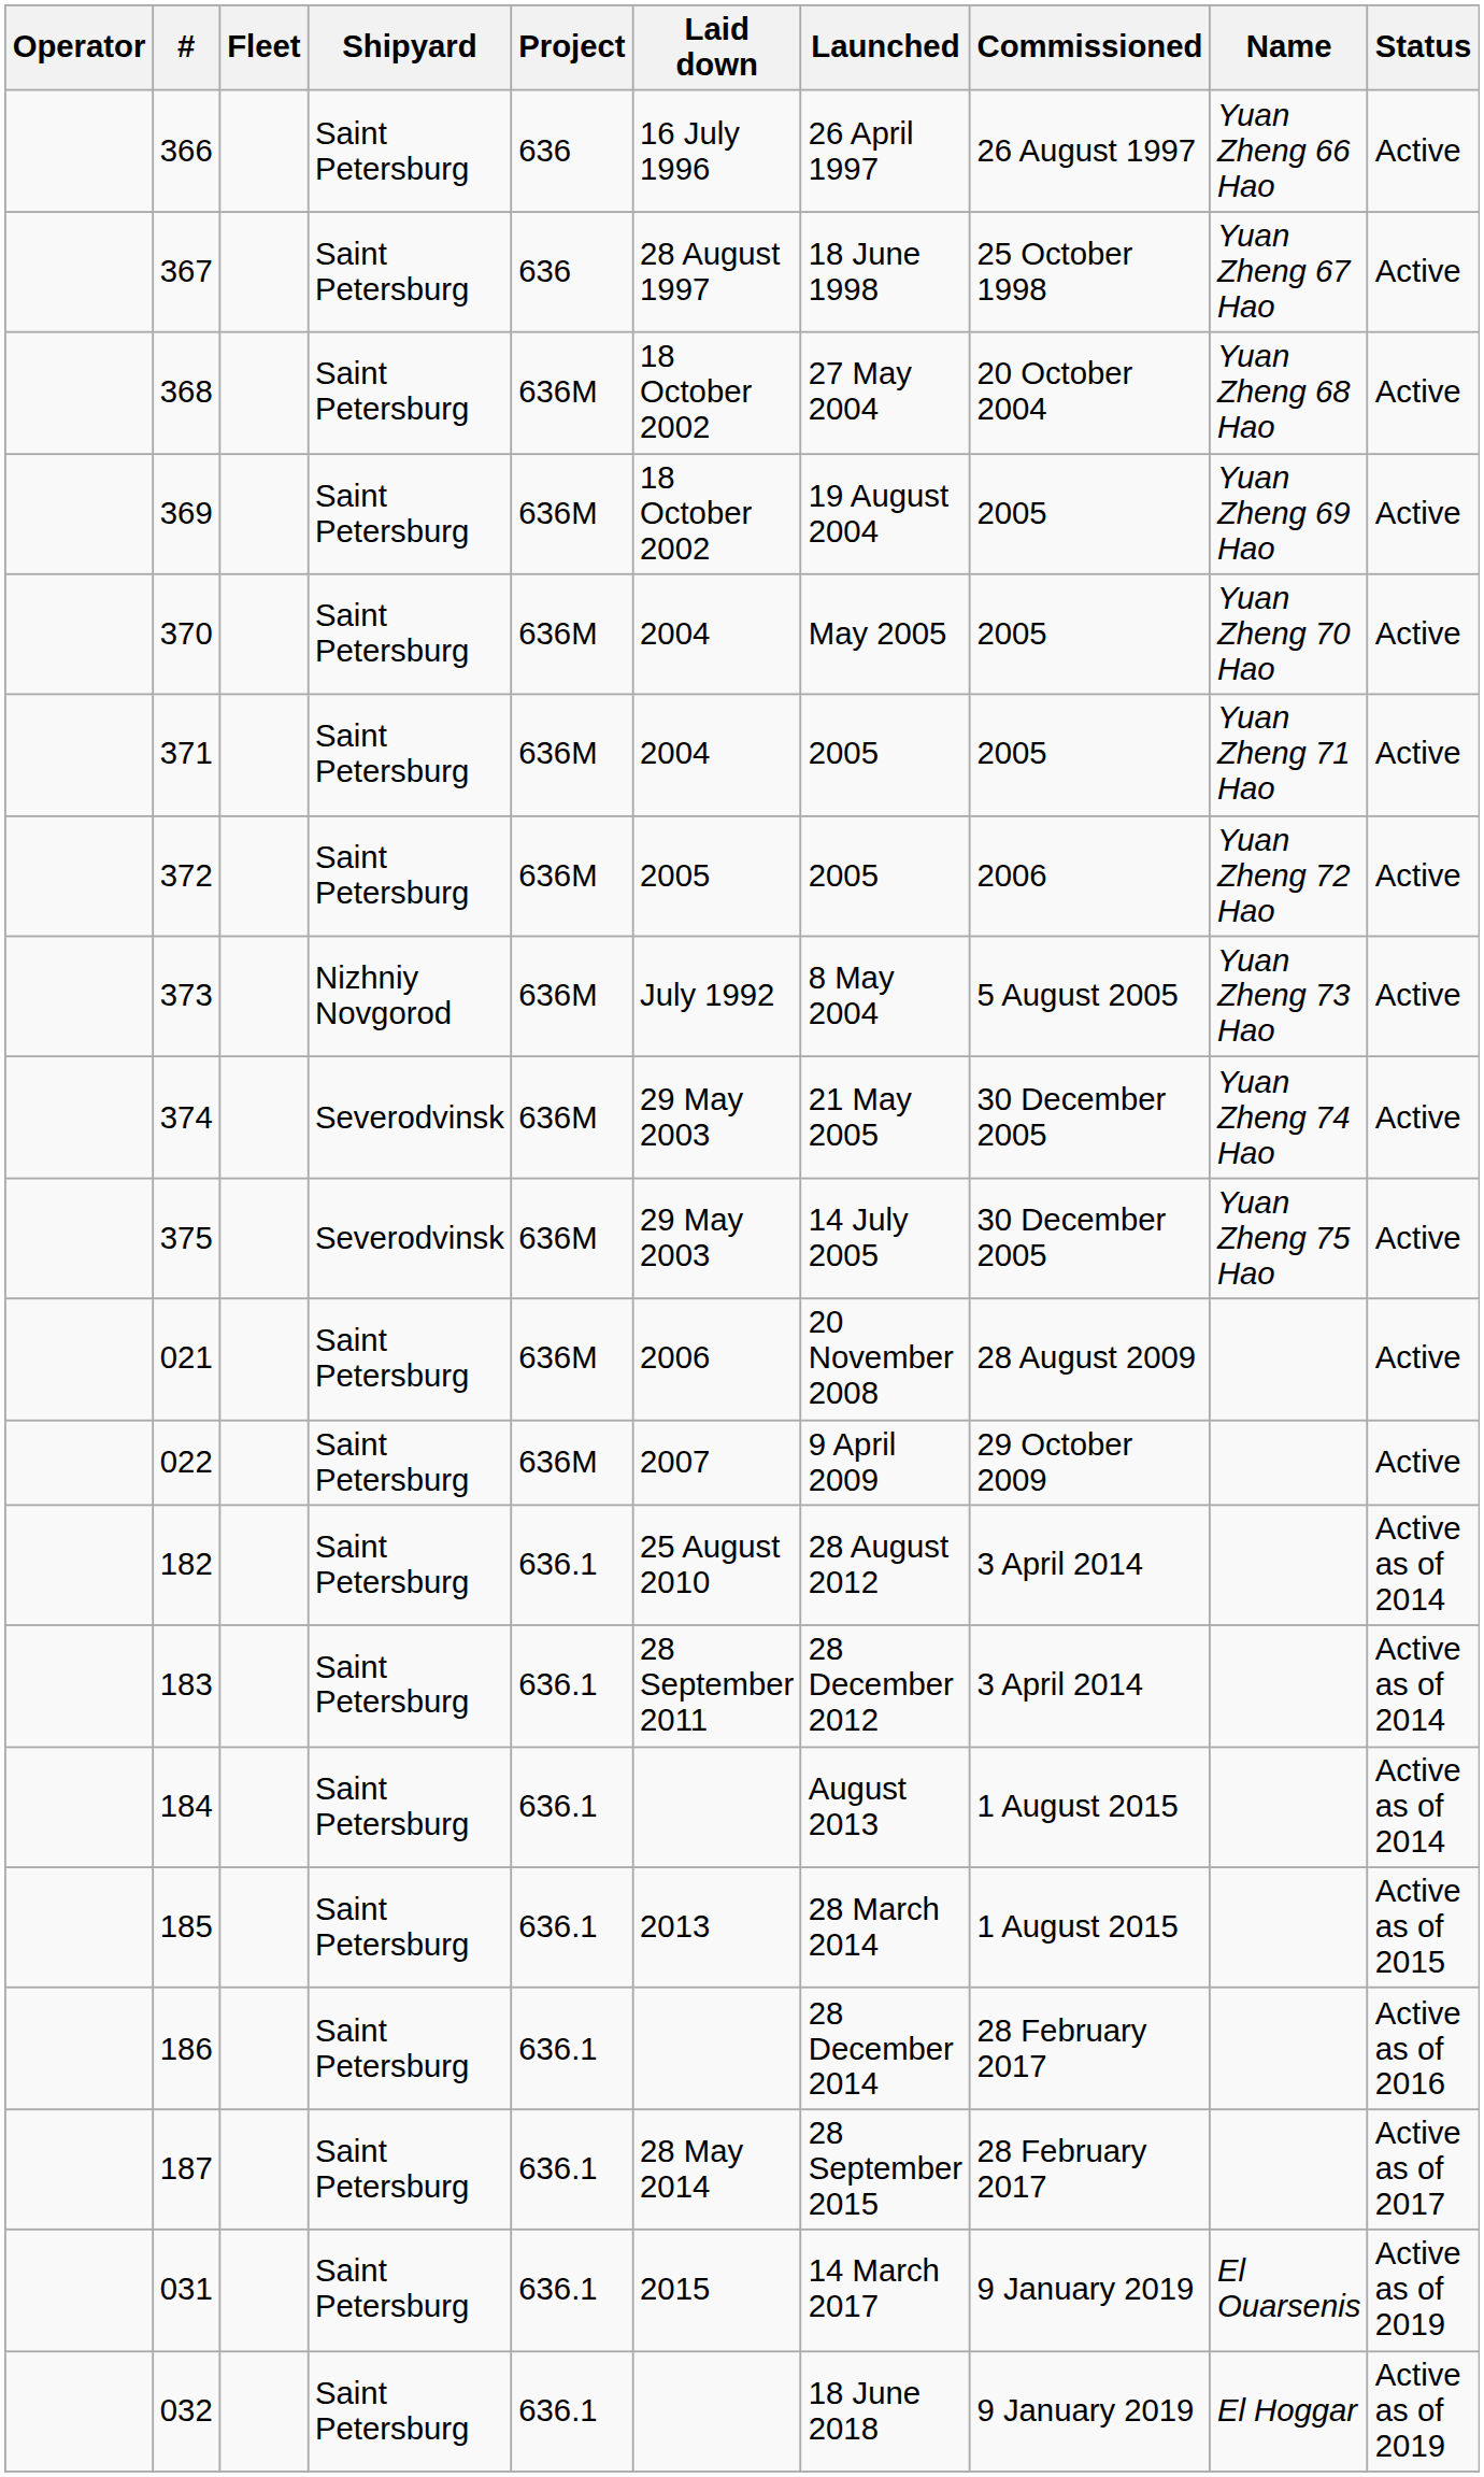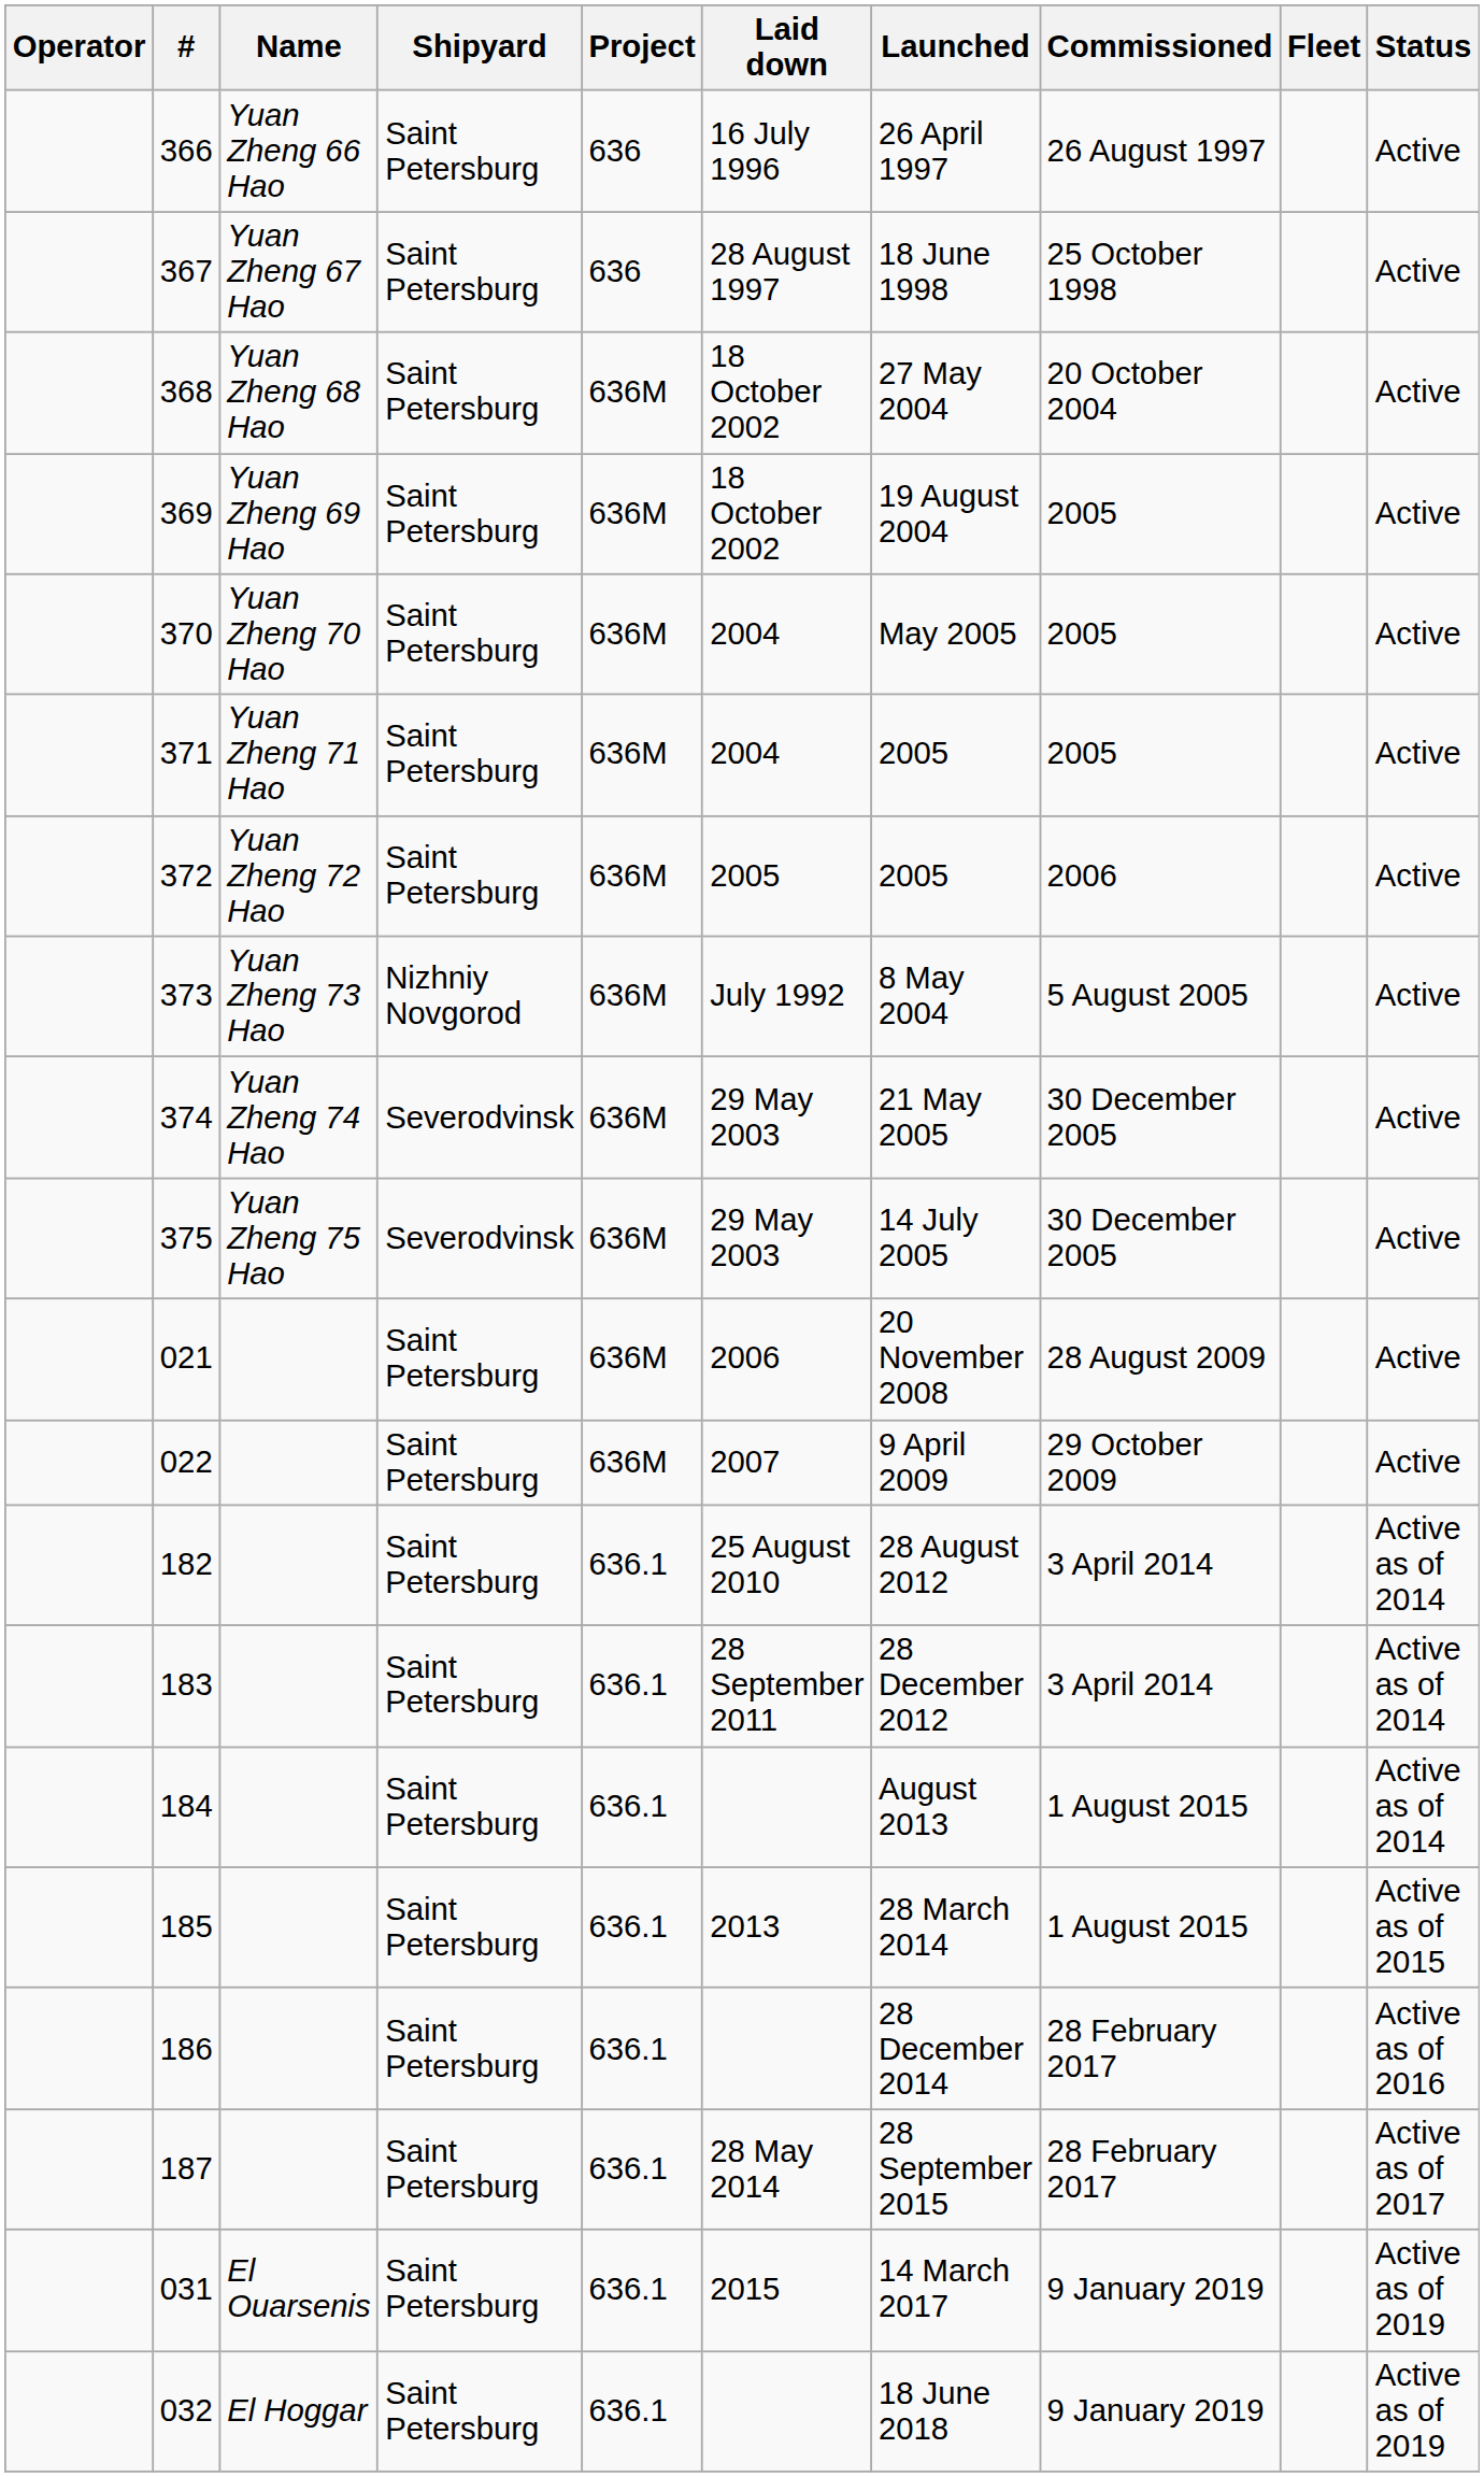columns swapped: Name <-> Fleet
